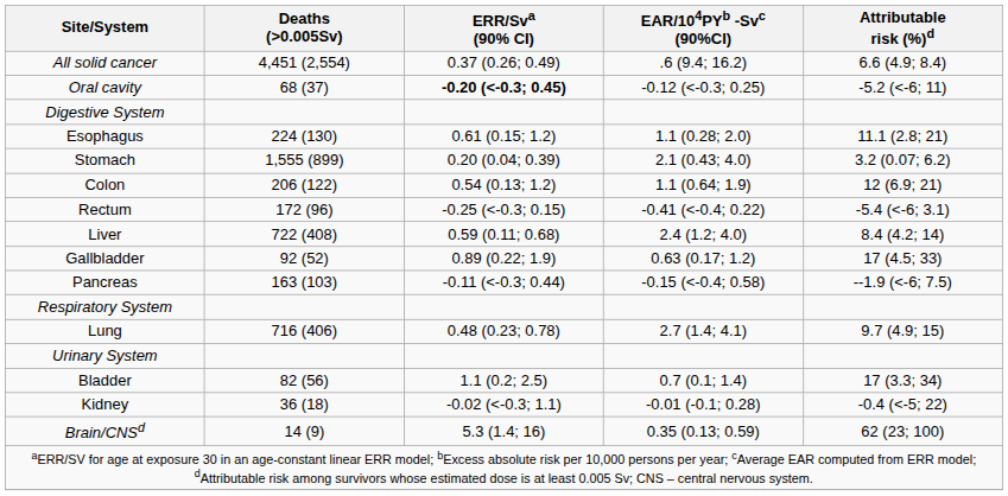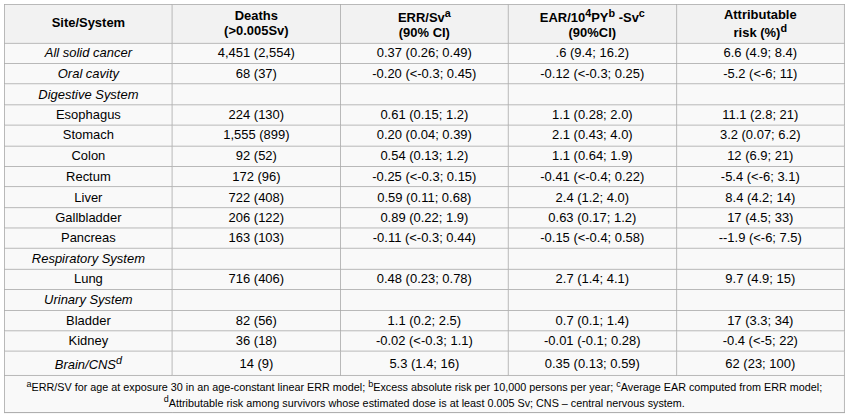Oral cavity | ERR/Sva (90% CI): bold -> normal
Colon | Deaths (>0.005Sv): 206 (122) -> 92 (52)
Gallbladder | Deaths (>0.005Sv): 92 (52) -> 206 (122)
